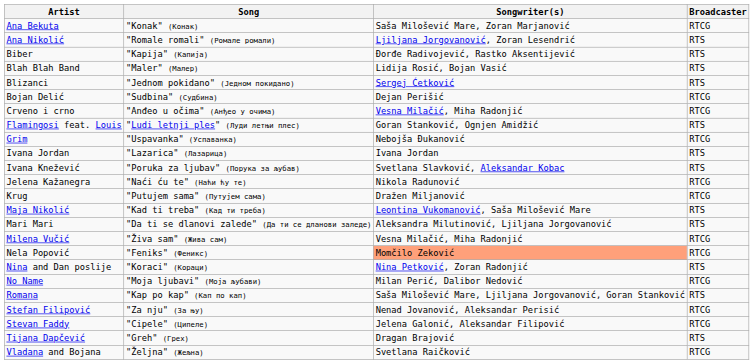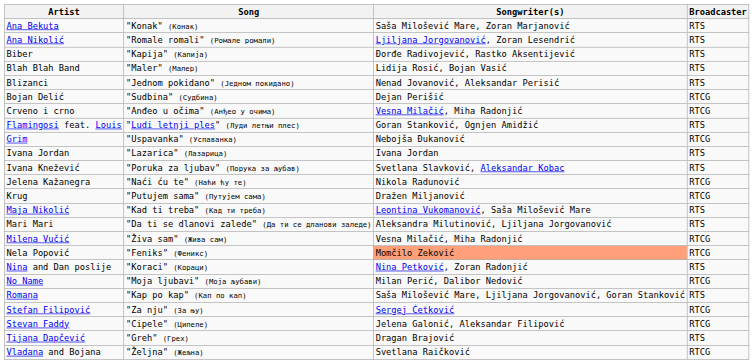Ana Bekuta | Broadcaster: RTCG -> RTS
Blizanci | Songwriter(s): Sergej Ćetković -> Nenad Jovanović, Аleksandar Perisić
Stefan Filipović | Songwriter(s): Nenad Jovanović, Аleksandar Perisić -> Sergej Ćetković
